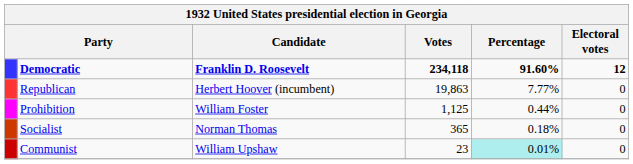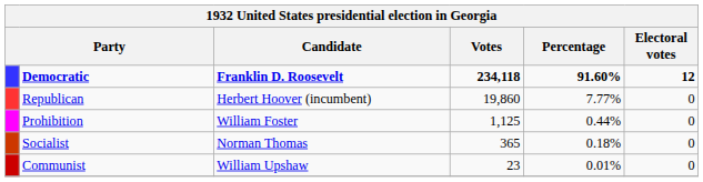Republican | Votes: 19,863 -> 19,860
Communist | Percentage: paleturquoise background -> no background
